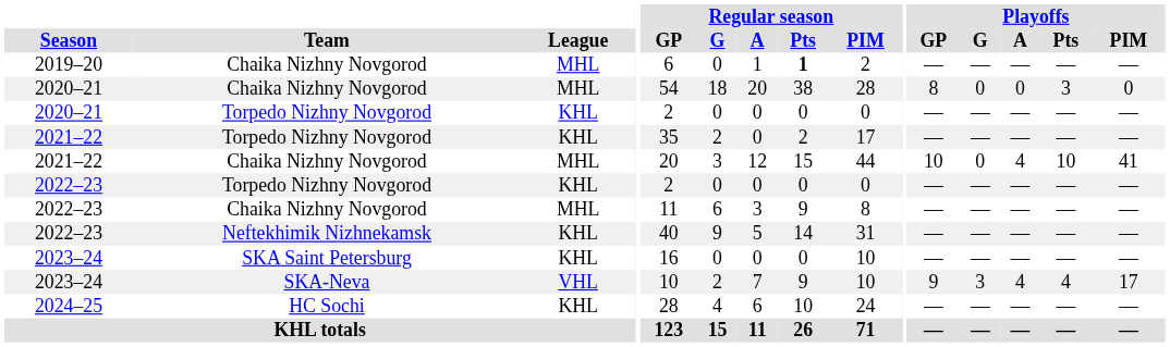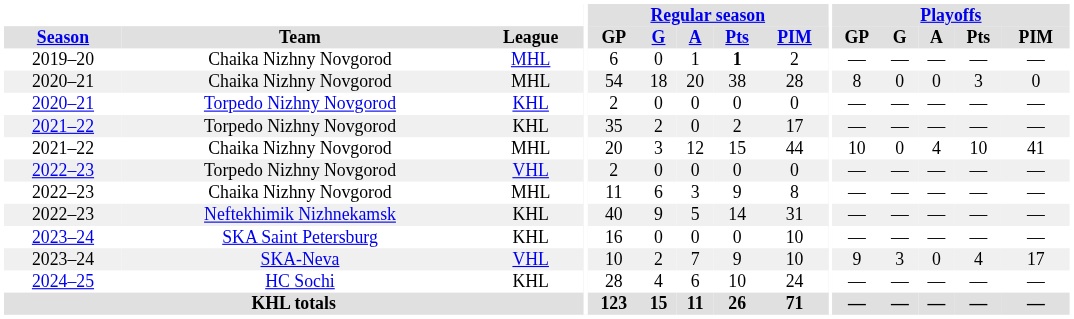2022–23 / Torpedo Nizhny Novgorod | League: KHL -> VHL
2023–24 / SKA-Neva | Playoffs / A: 4 -> 0
